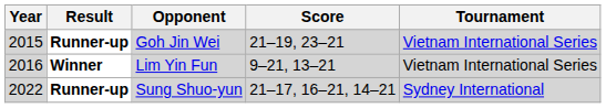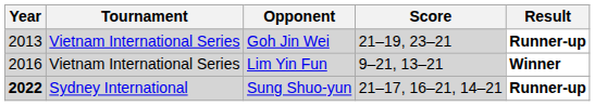columns swapped: Tournament <-> Result
Goh Jin Wei | Year: 2015 -> 2013
Sung Shuo-yun | Year: normal -> bold
